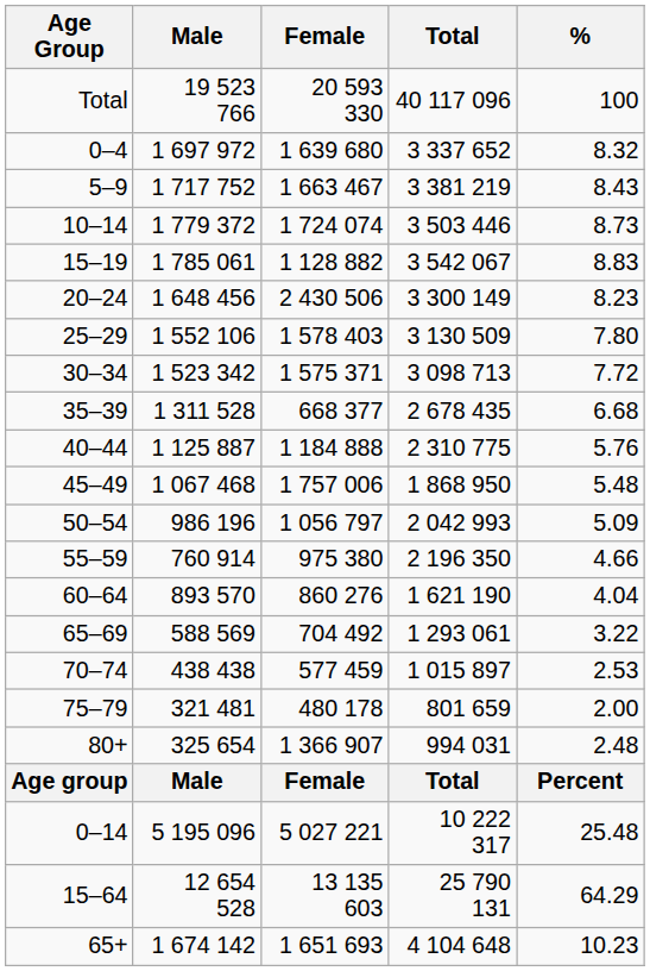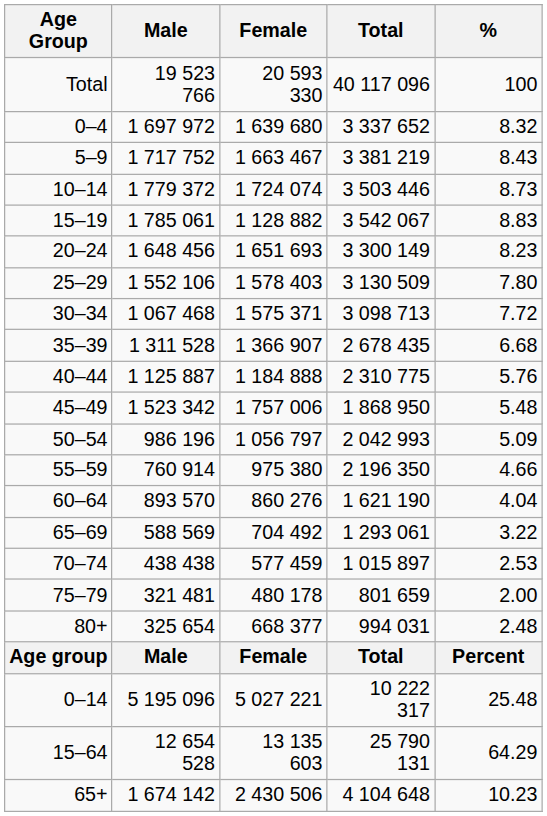20–24 | Female: 2 430 506 -> 1 651 693
30–34 | Male: 1 523 342 -> 1 067 468
35–39 | Female: 668 377 -> 1 366 907
45–49 | Male: 1 067 468 -> 1 523 342
80+ | Female: 1 366 907 -> 668 377
65+ | Female: 1 651 693 -> 2 430 506
